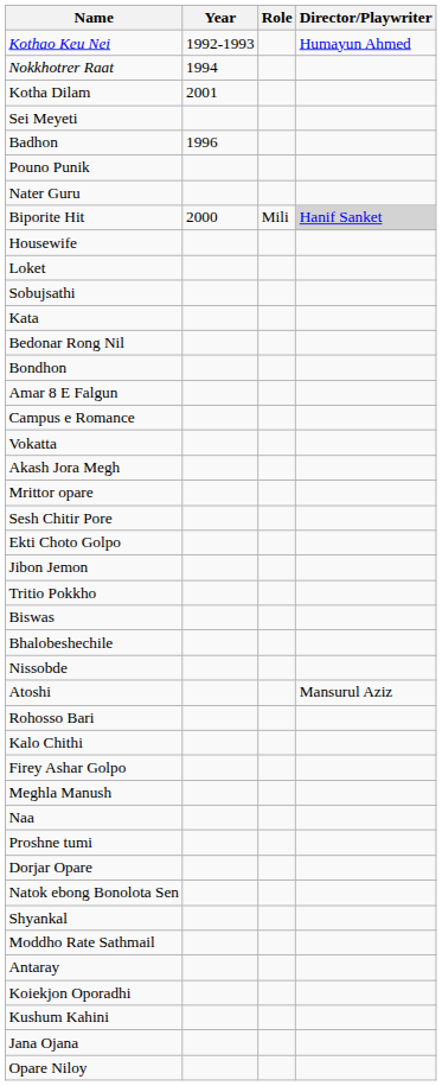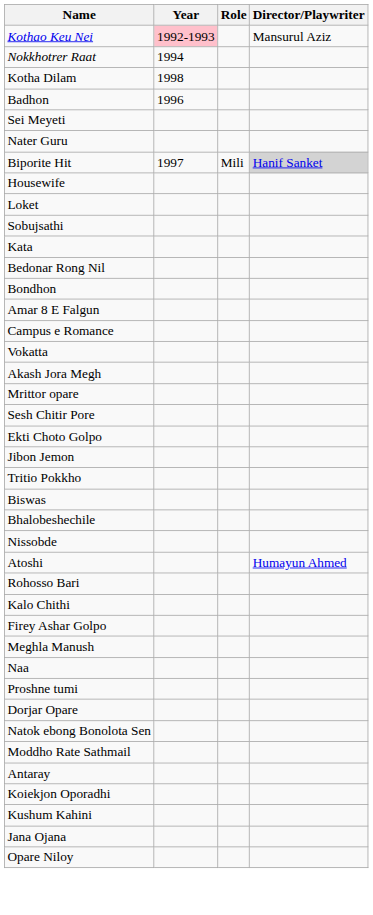Kothao Keu Nei | Year: no background -> pink background
Kothao Keu Nei | Director/Playwriter: Humayun Ahmed -> Mansurul Aziz
Kotha Dilam | Year: 2001 -> 1998
rows swapped: Badhon <-> Sei Meyeti
- row: Pouno Punik
Biporite Hit | Year: 2000 -> 1997
Atoshi | Director/Playwriter: Mansurul Aziz -> Humayun Ahmed
- row: Shyankal
